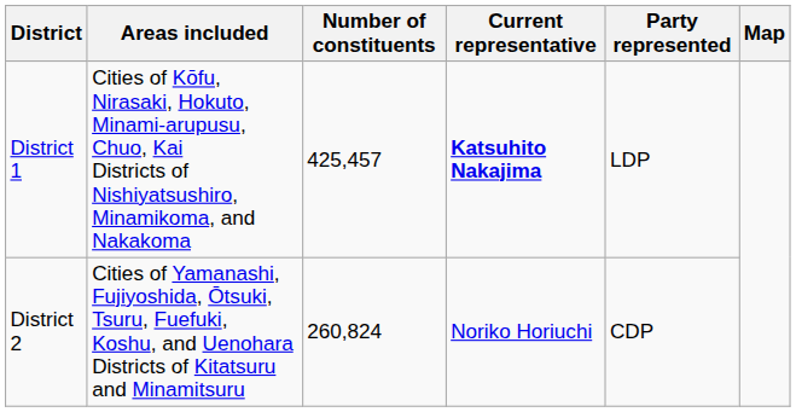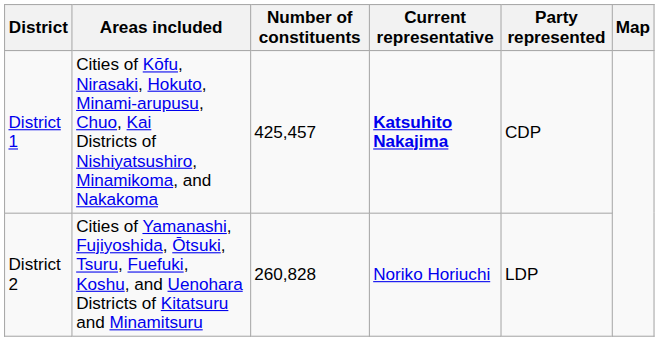District 1 | Party represented: LDP -> CDP
District 2 | Number of constituents: 260,824 -> 260,828
District 2 | Party represented: CDP -> LDP
